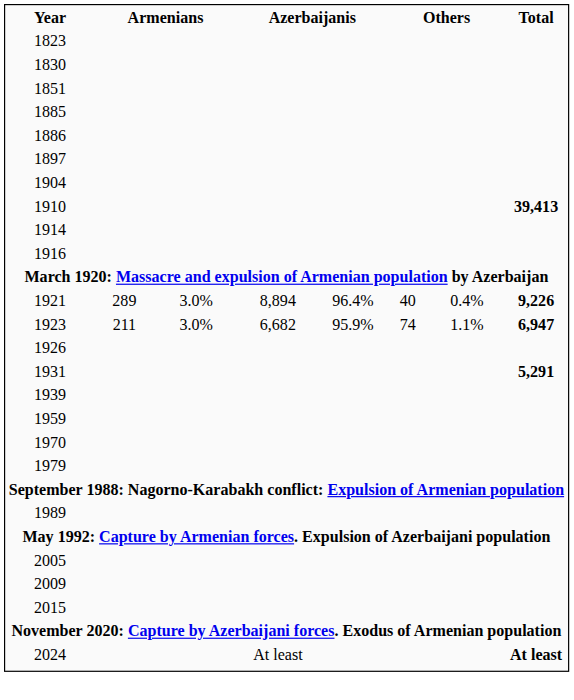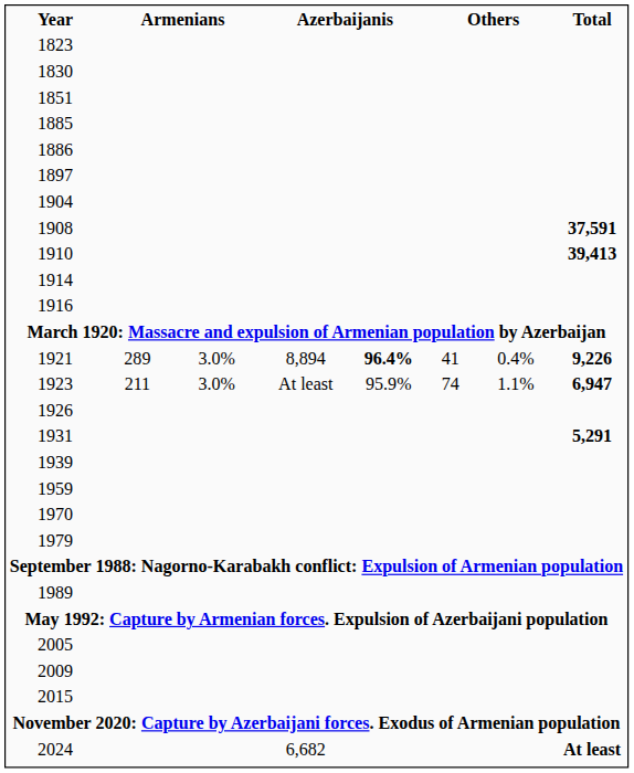+ row: 1908 | 37,591
1921 | column 5: normal -> bold
1921 | column 6: 40 -> 41
1923 | column 4: 6,682 -> At least
2024 | column 4: At least -> 6,682
